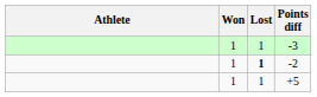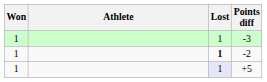columns swapped: Athlete <-> Won
+5 | Lost: no background -> lavender background
